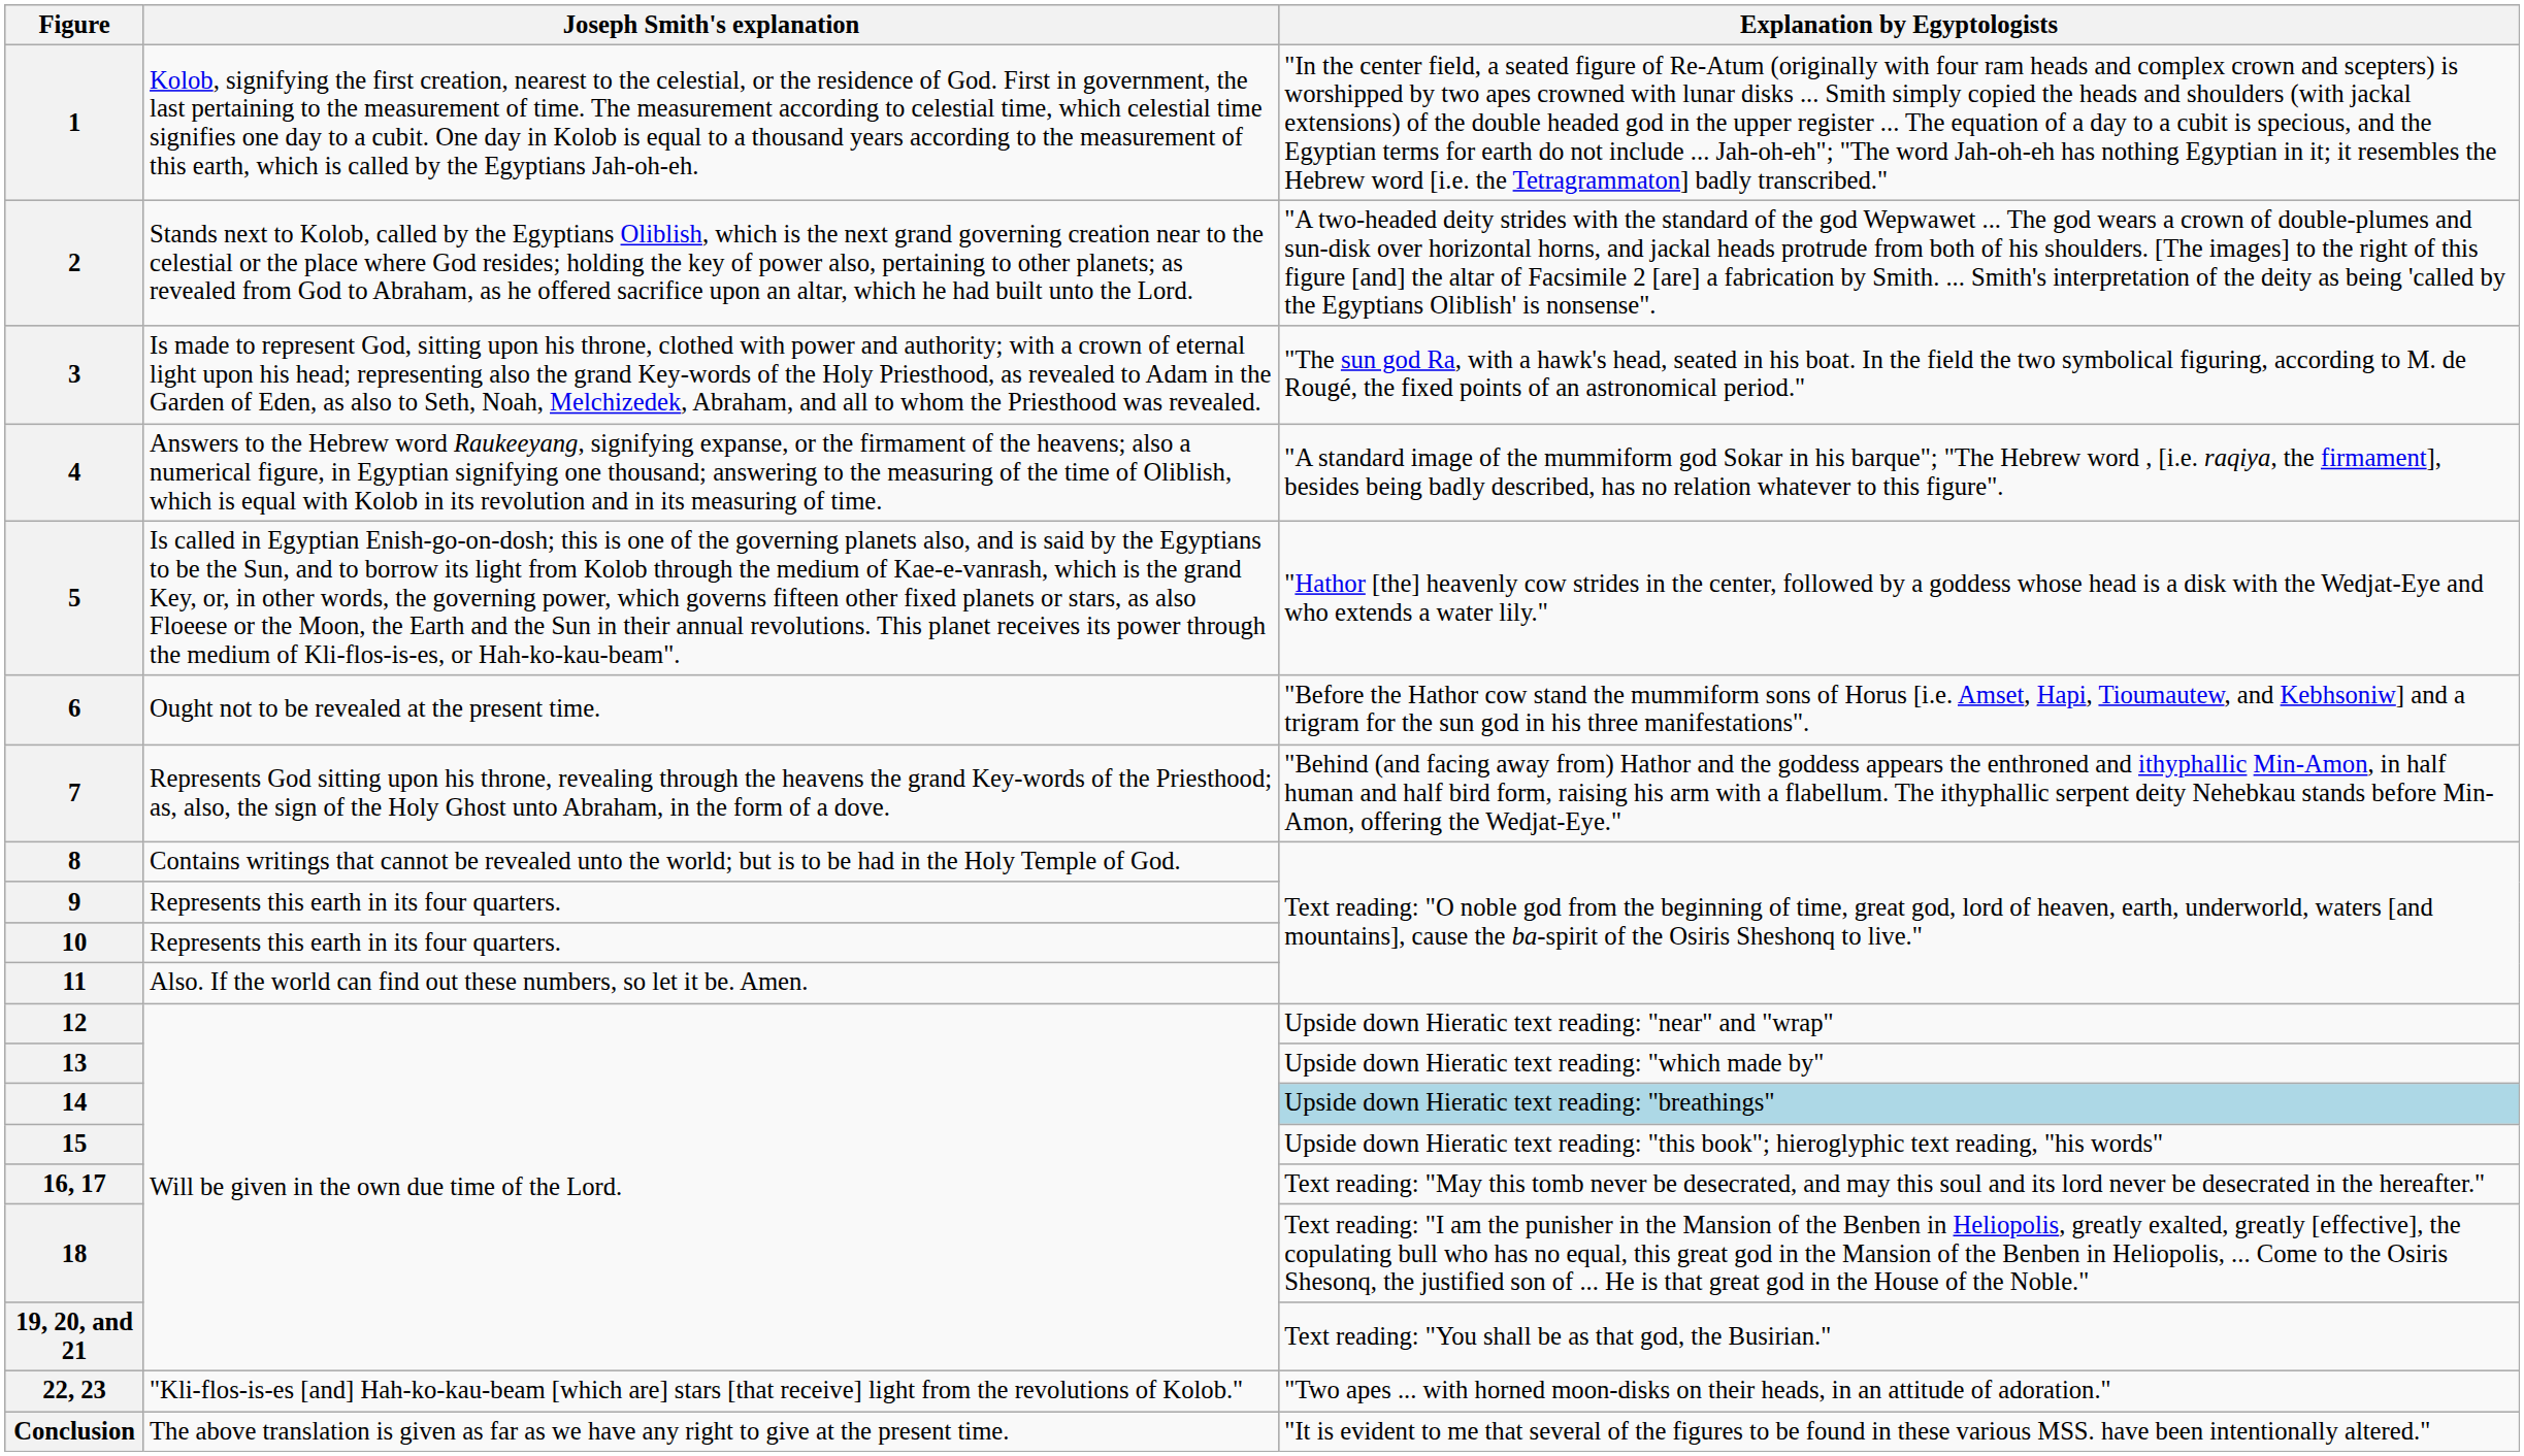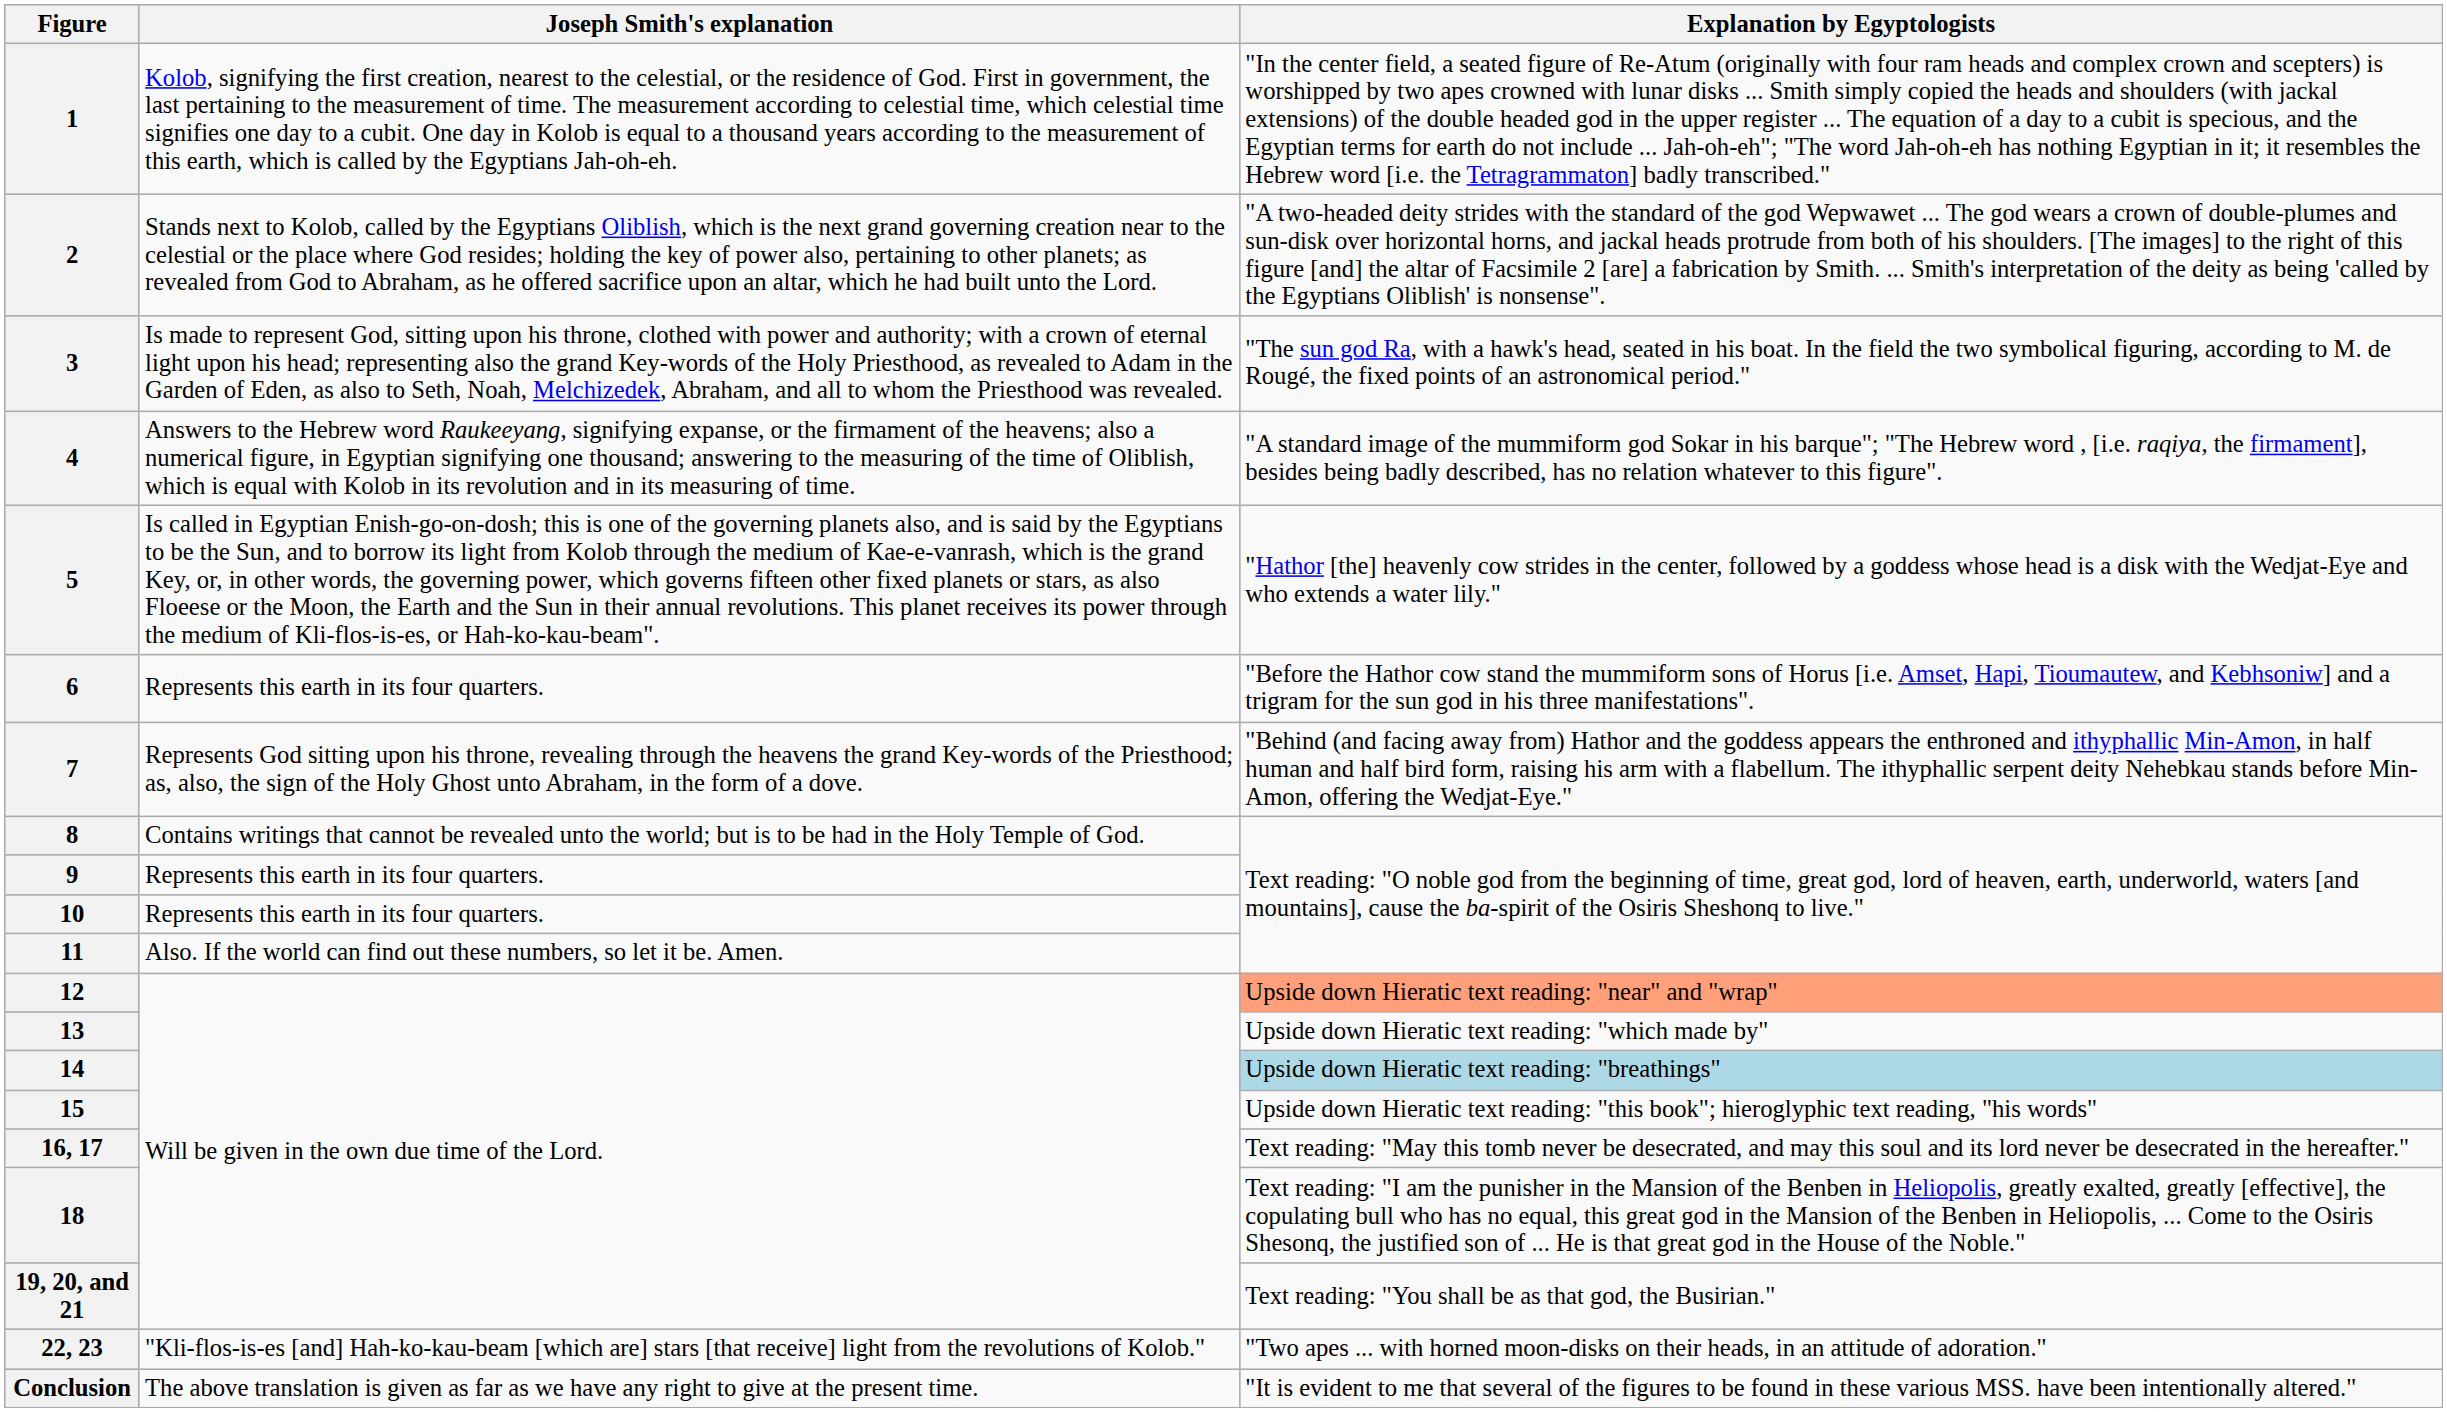6 | Joseph Smith's explanation: Ought not to be revealed at the present time. -> Represents this earth in its four quarters.
12 | Explanation by Egyptologists: no background -> lightsalmon background
